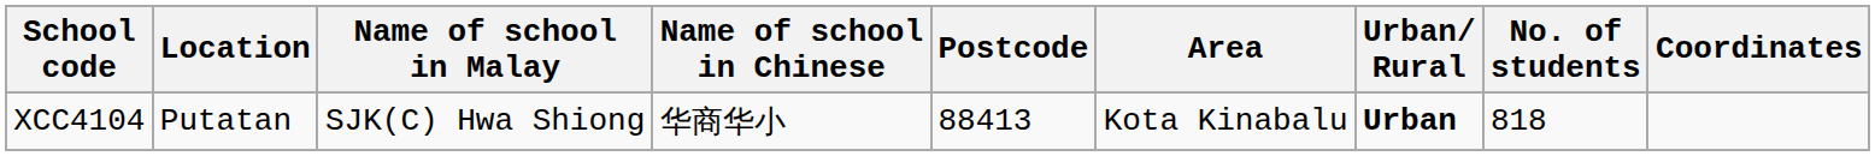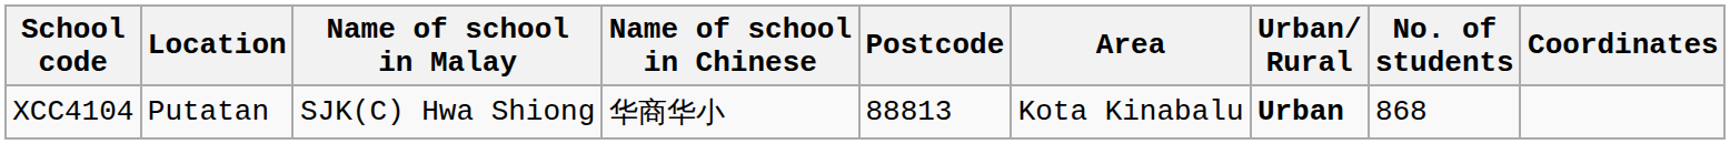XCC4104 | Postcode: 88413 -> 88813
XCC4104 | No. of students: 818 -> 868
